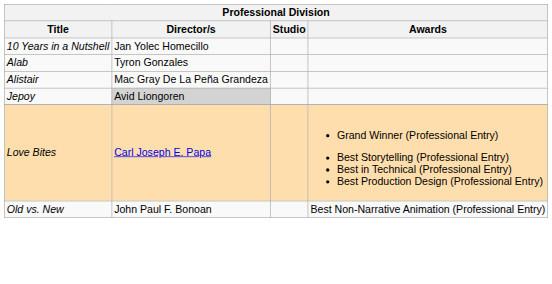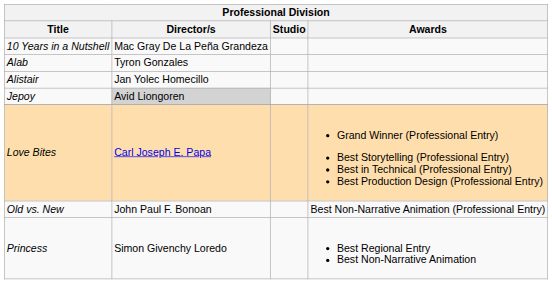10 Years in a Nutshell | Director/s: Jan Yolec Homecillo -> Mac Gray De La Peña Grandeza
Alistair | Director/s: Mac Gray De La Peña Grandeza -> Jan Yolec Homecillo
+ row: Princess | Simon Givenchy Loredo | Best Regional Entry Best Non-Narrative Animation
